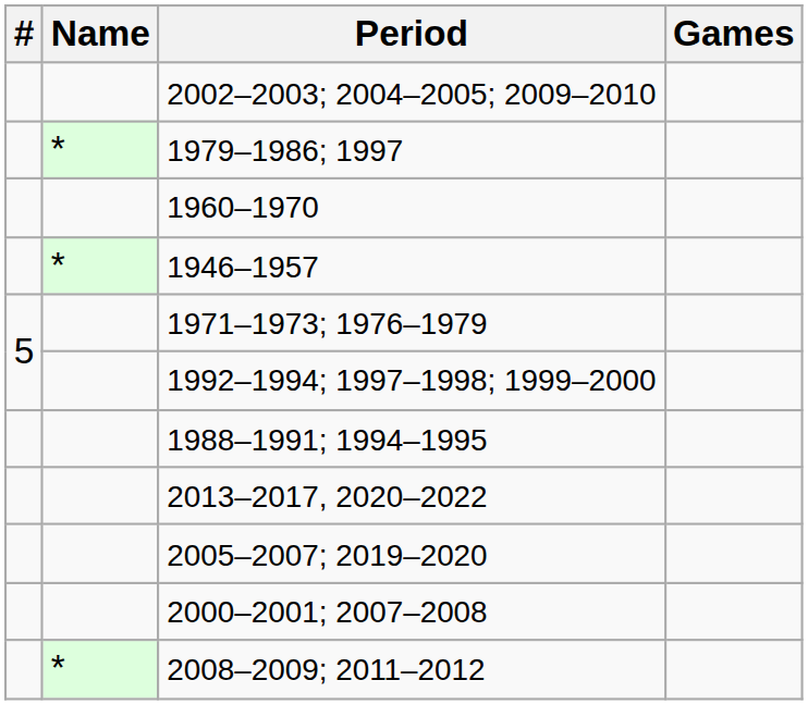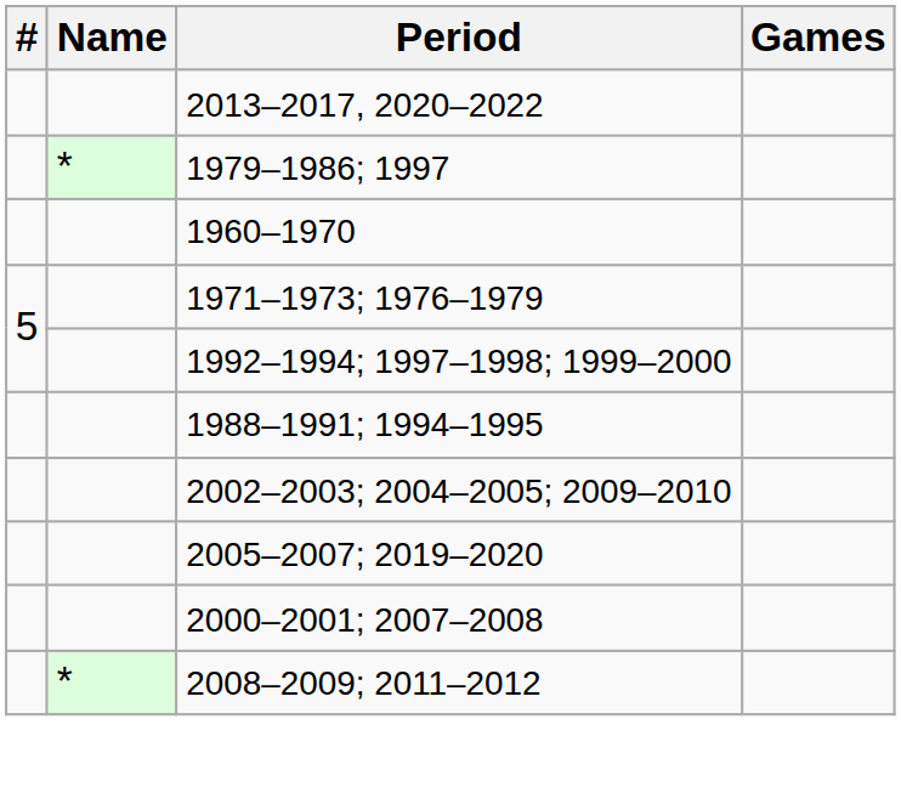rows swapped: 2013–2017, 2020–2022 <-> 2002–2003; 2004–2005; 2009–2010
- row: * | 1946–1957
